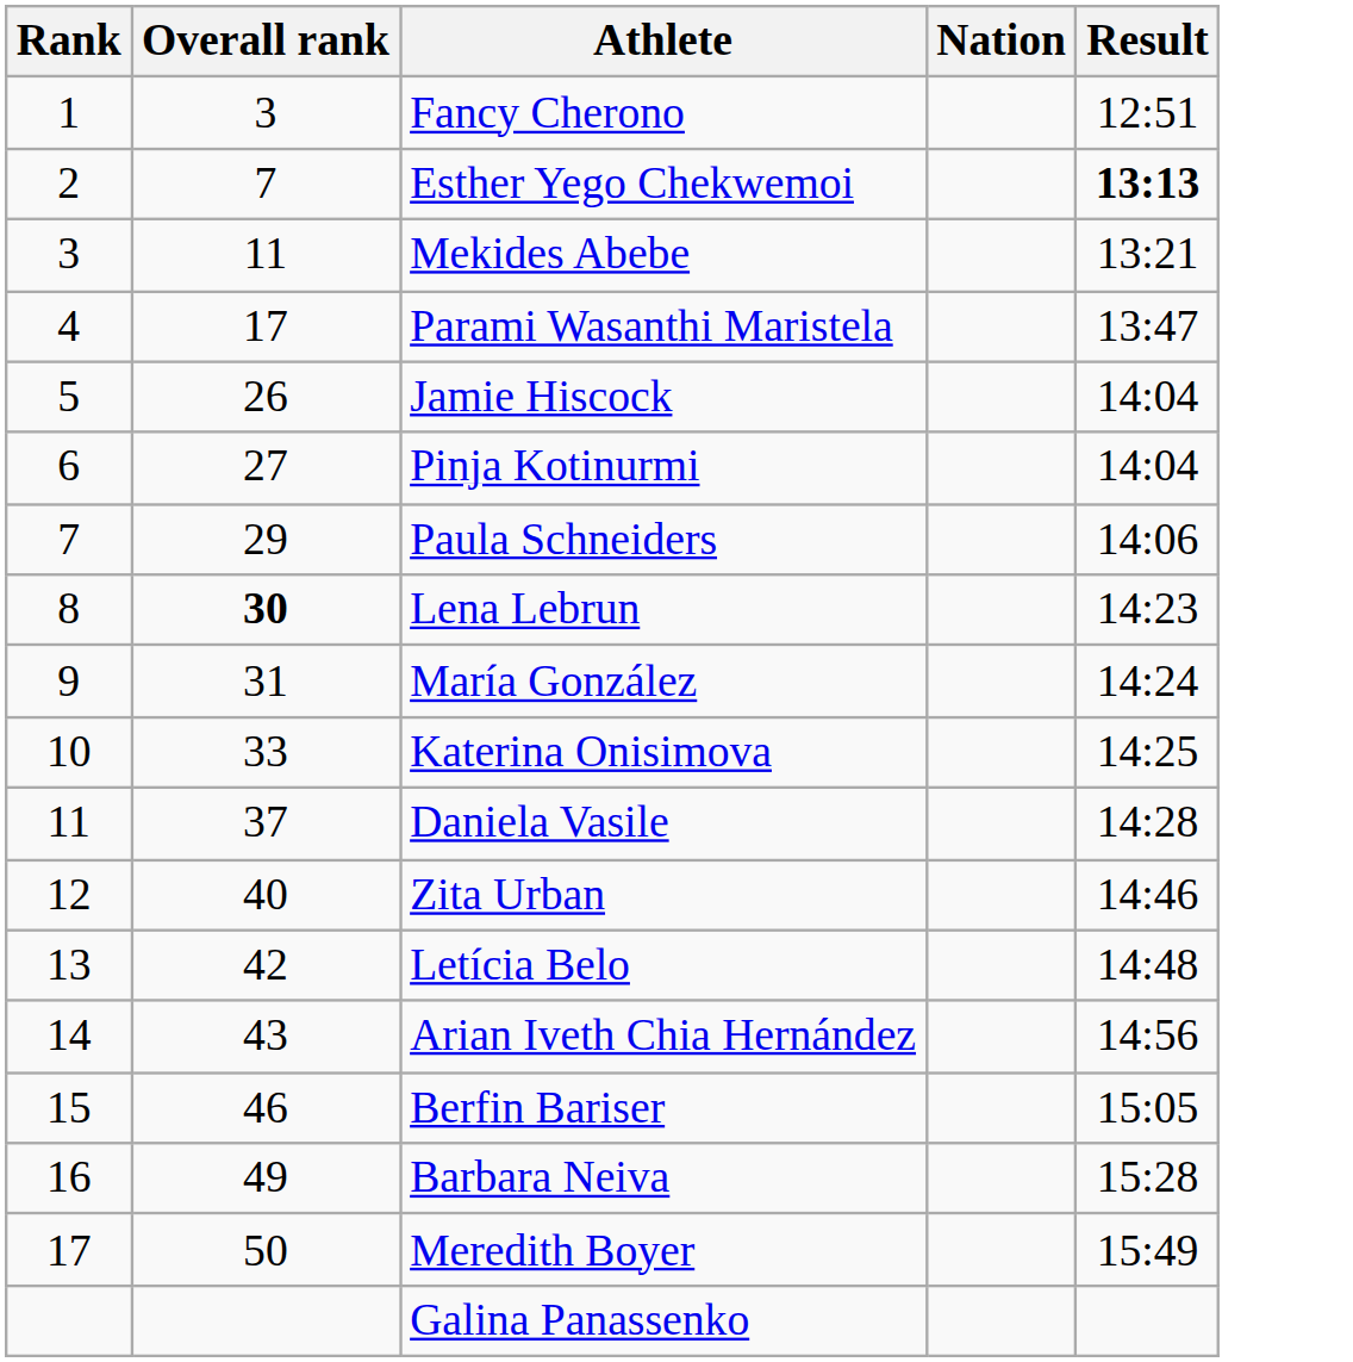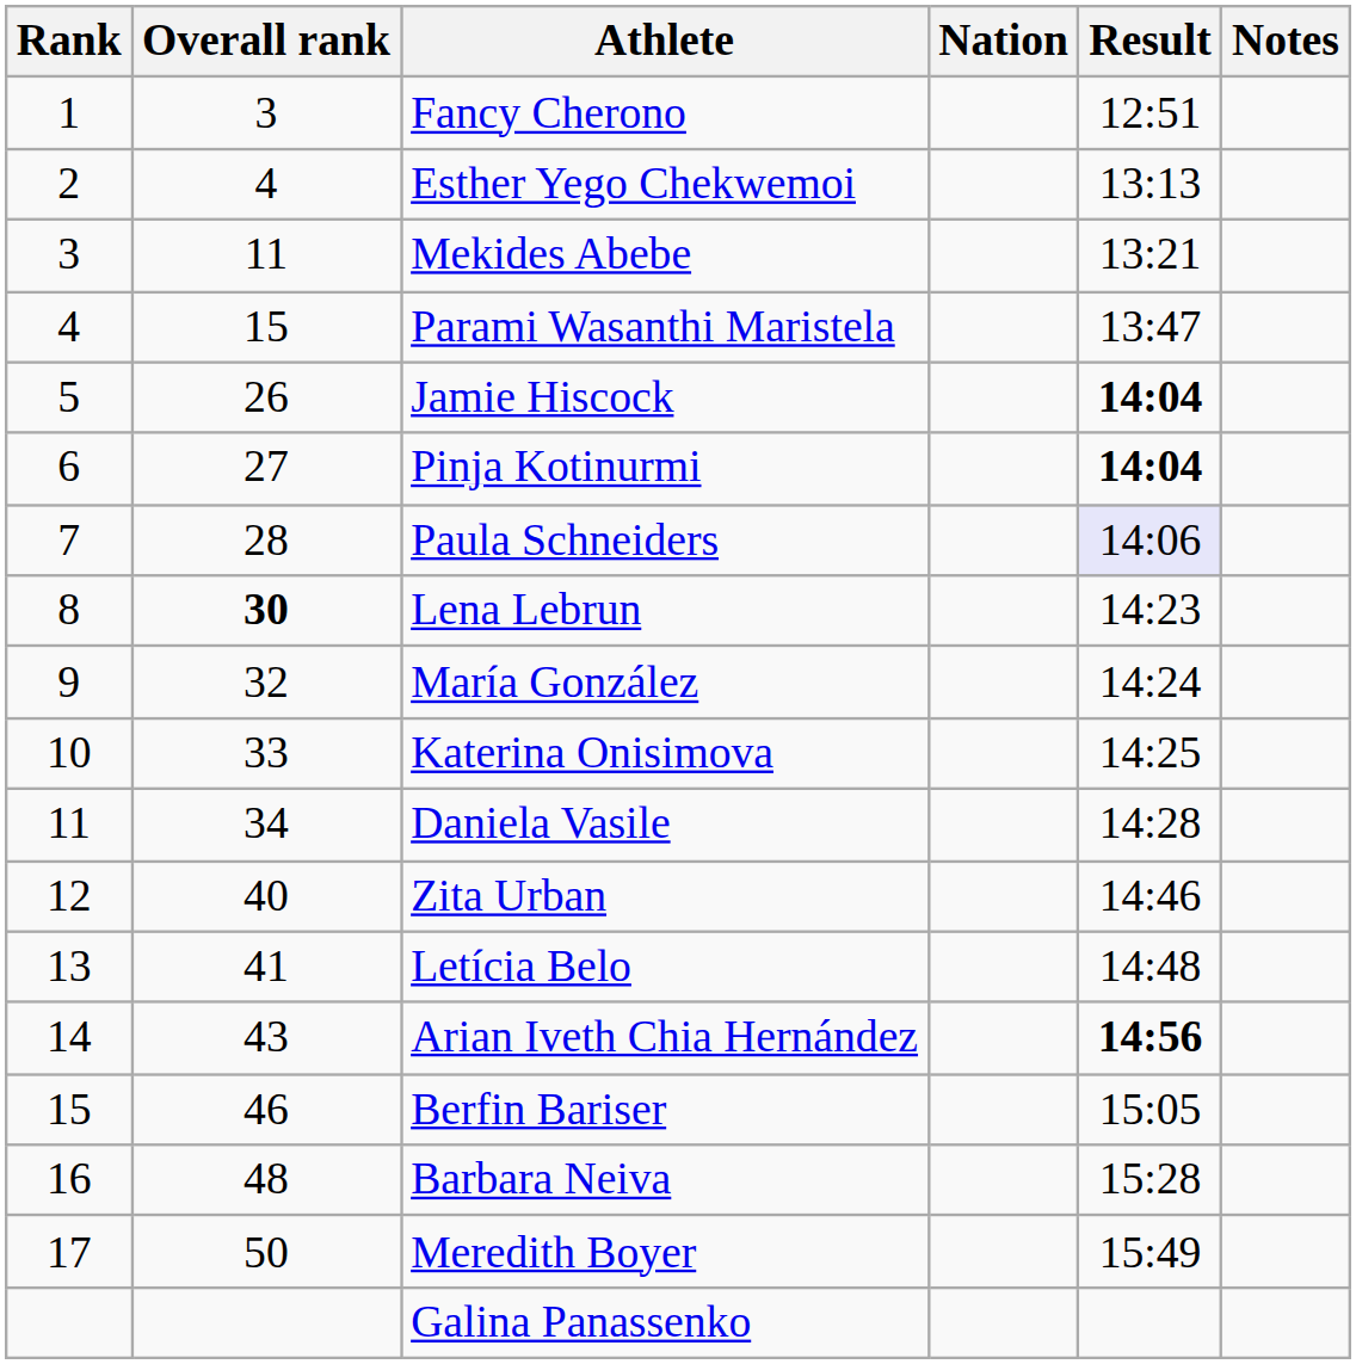+ column: Notes
Esther Yego Chekwemoi | Overall rank: 7 -> 4
Esther Yego Chekwemoi | Result: bold -> normal
Parami Wasanthi Maristela | Overall rank: 17 -> 15
Jamie Hiscock | Result: normal -> bold
Pinja Kotinurmi | Result: normal -> bold
Paula Schneiders | Overall rank: 29 -> 28
Paula Schneiders | Result: no background -> lavender background
María González | Overall rank: 31 -> 32
Daniela Vasile | Overall rank: 37 -> 34
Letícia Belo | Overall rank: 42 -> 41
Arian Iveth Chia Hernández | Result: normal -> bold
Barbara Neiva | Overall rank: 49 -> 48
